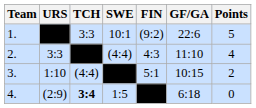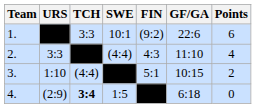1. | Points: 5 -> 6
